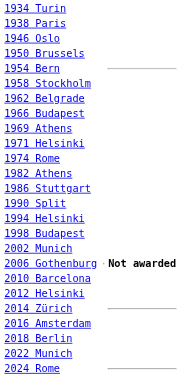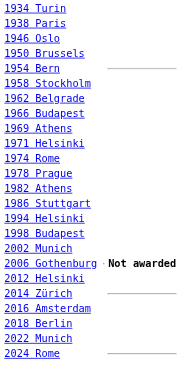+ row: 1978 Prague
- row: 1990 Split
- row: 2010 Barcelona
